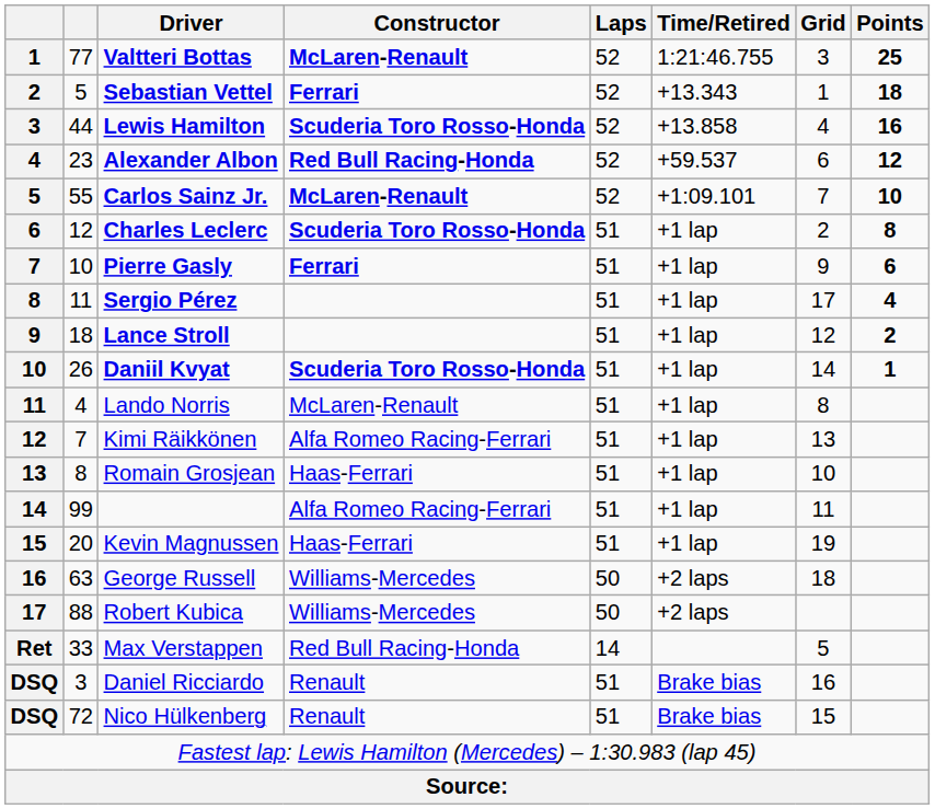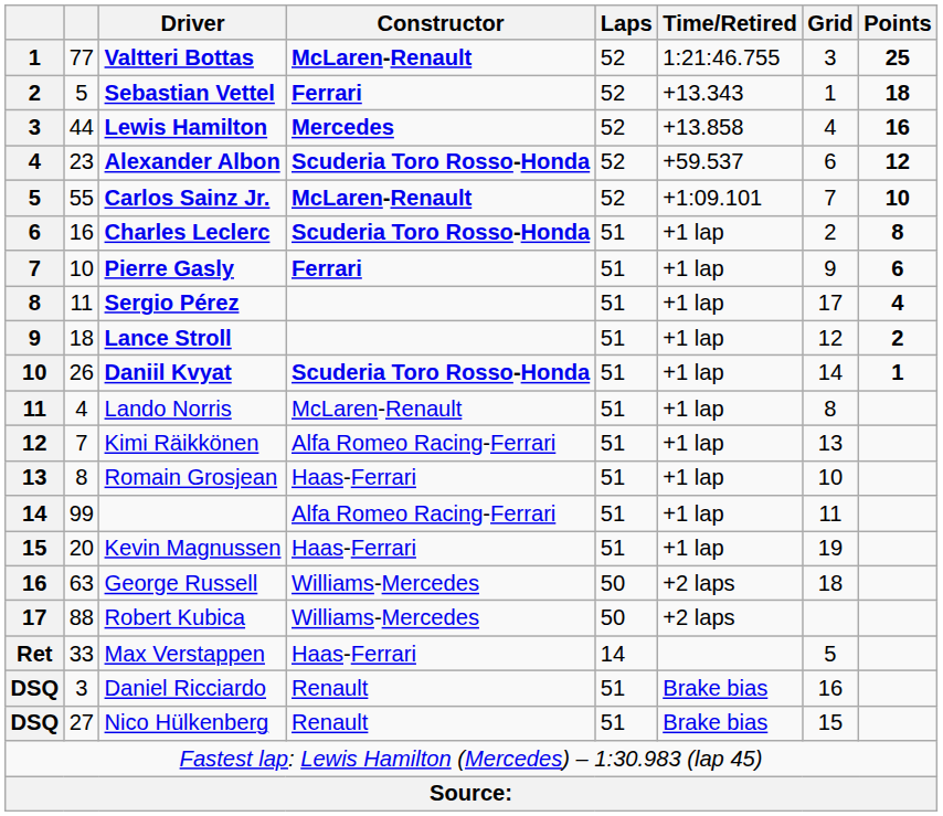Lewis Hamilton | Constructor: Scuderia Toro Rosso-Honda -> Mercedes
Alexander Albon | Constructor: Red Bull Racing-Honda -> Scuderia Toro Rosso-Honda
Charles Leclerc | column 2: 12 -> 16
Max Verstappen | Constructor: Red Bull Racing-Honda -> Haas-Ferrari
Nico Hülkenberg | column 2: 72 -> 27
